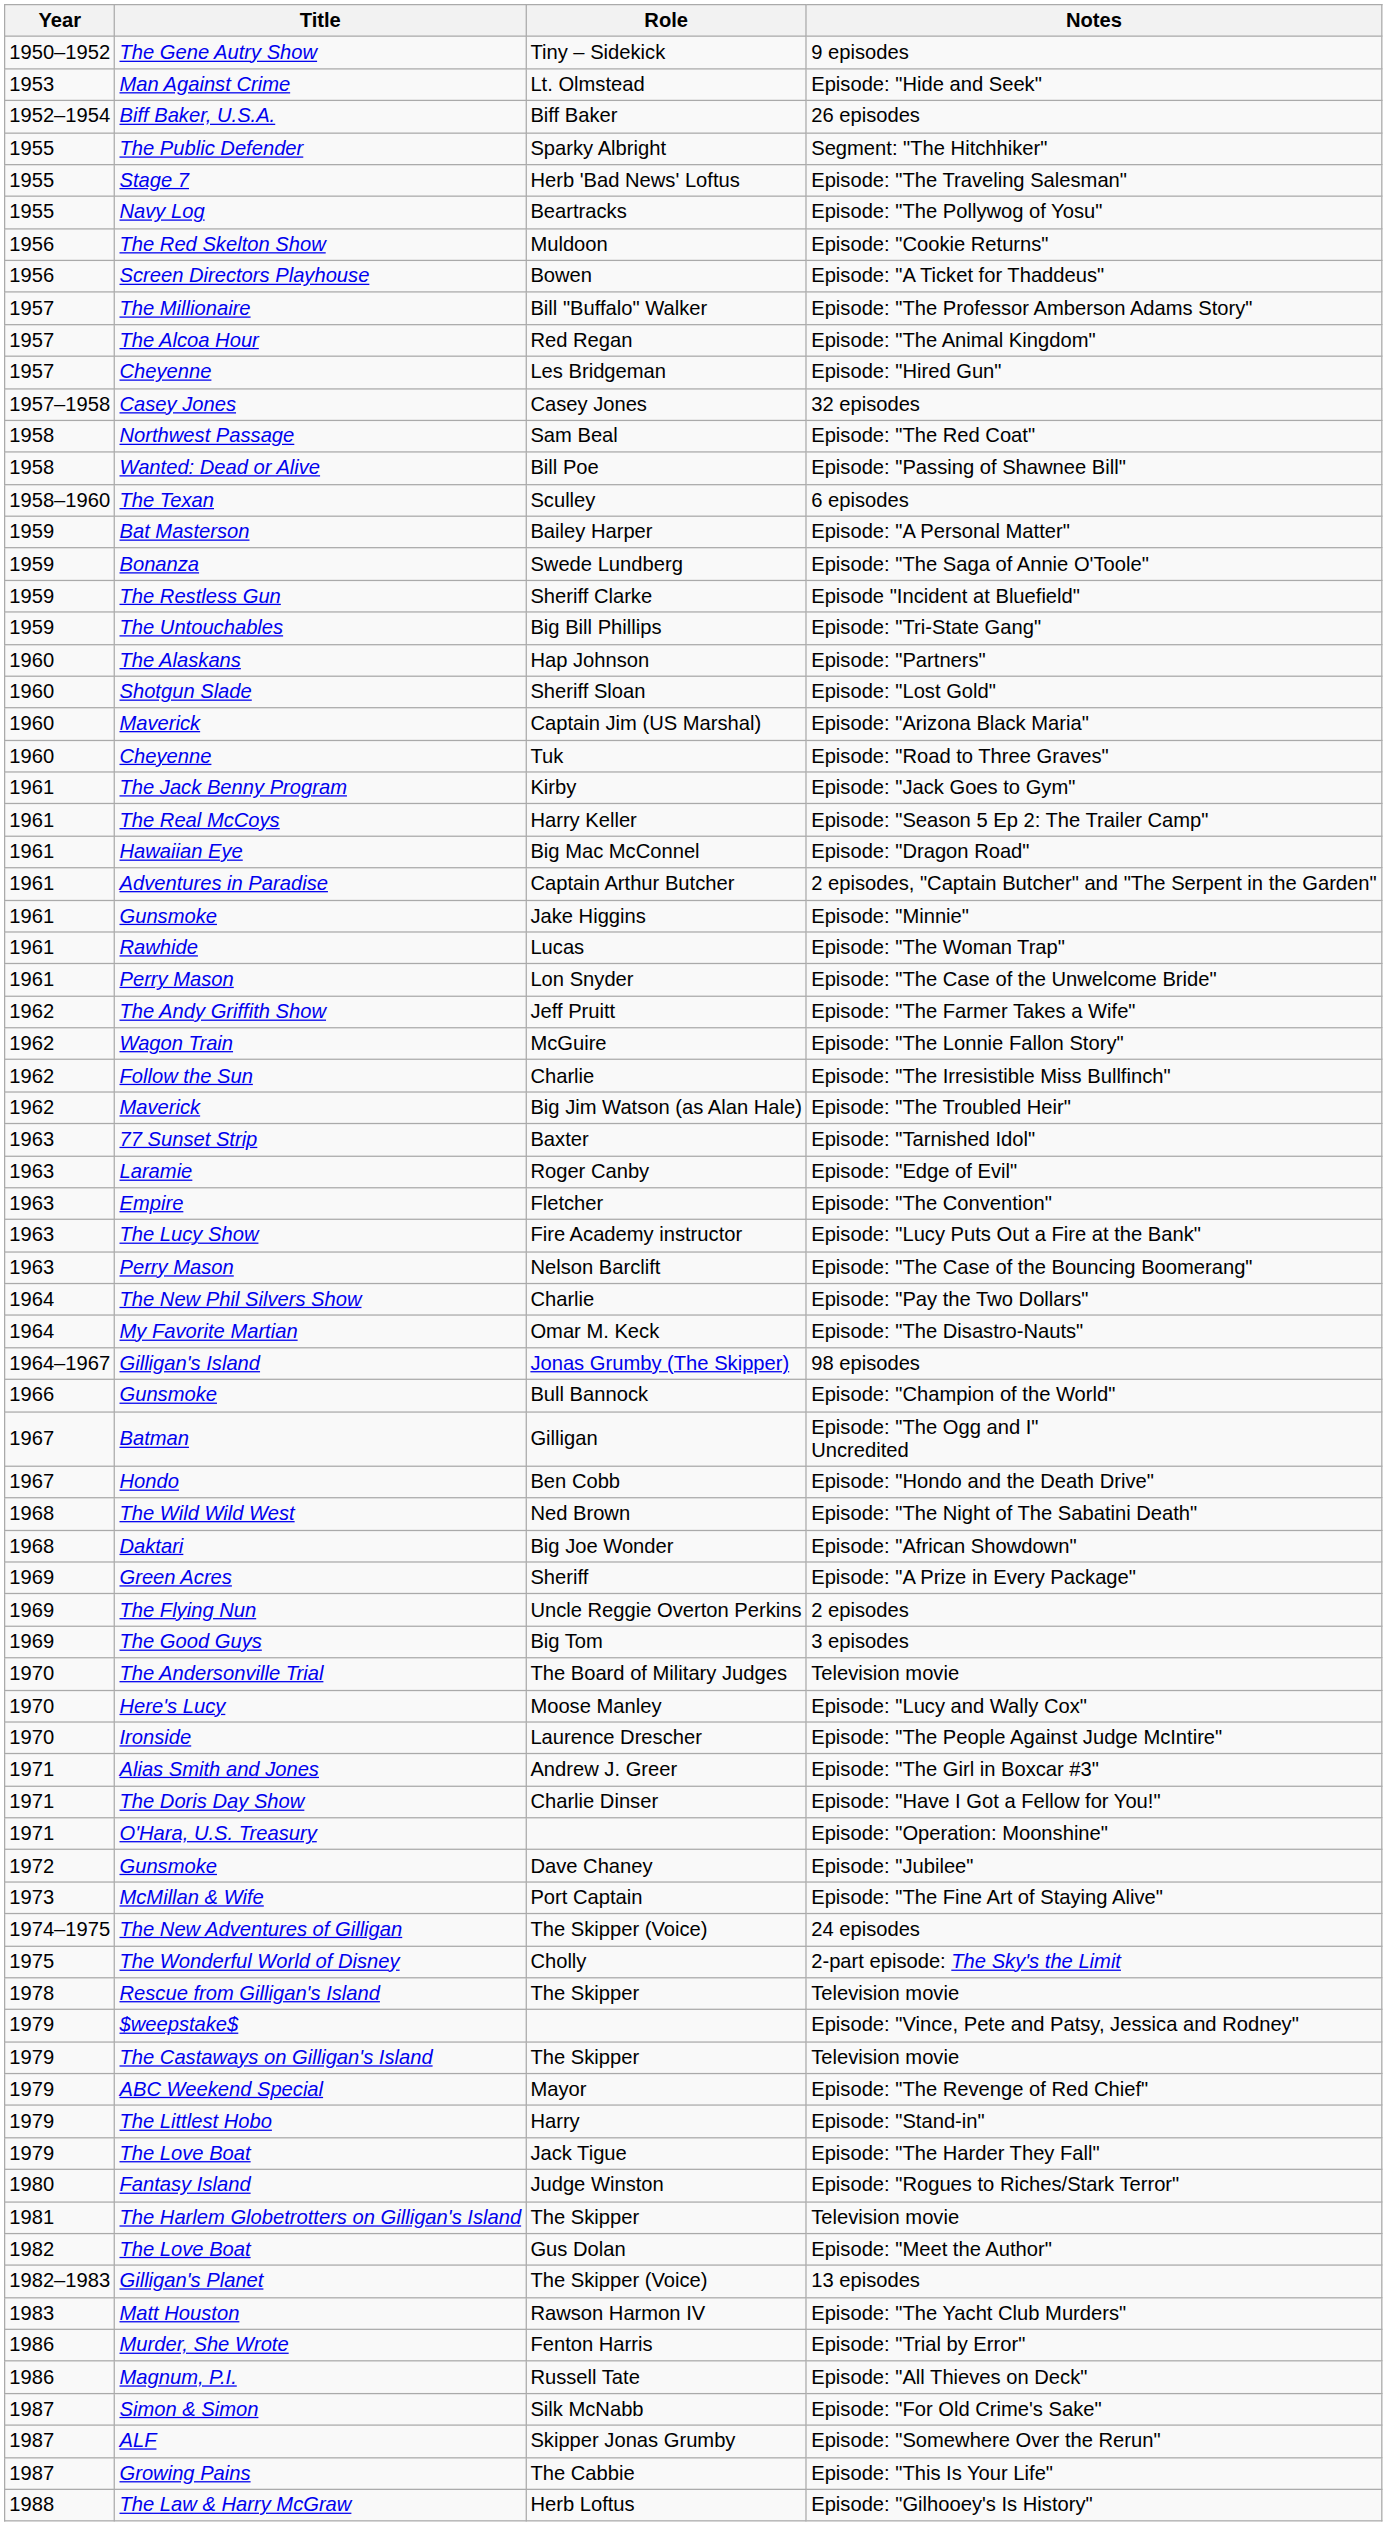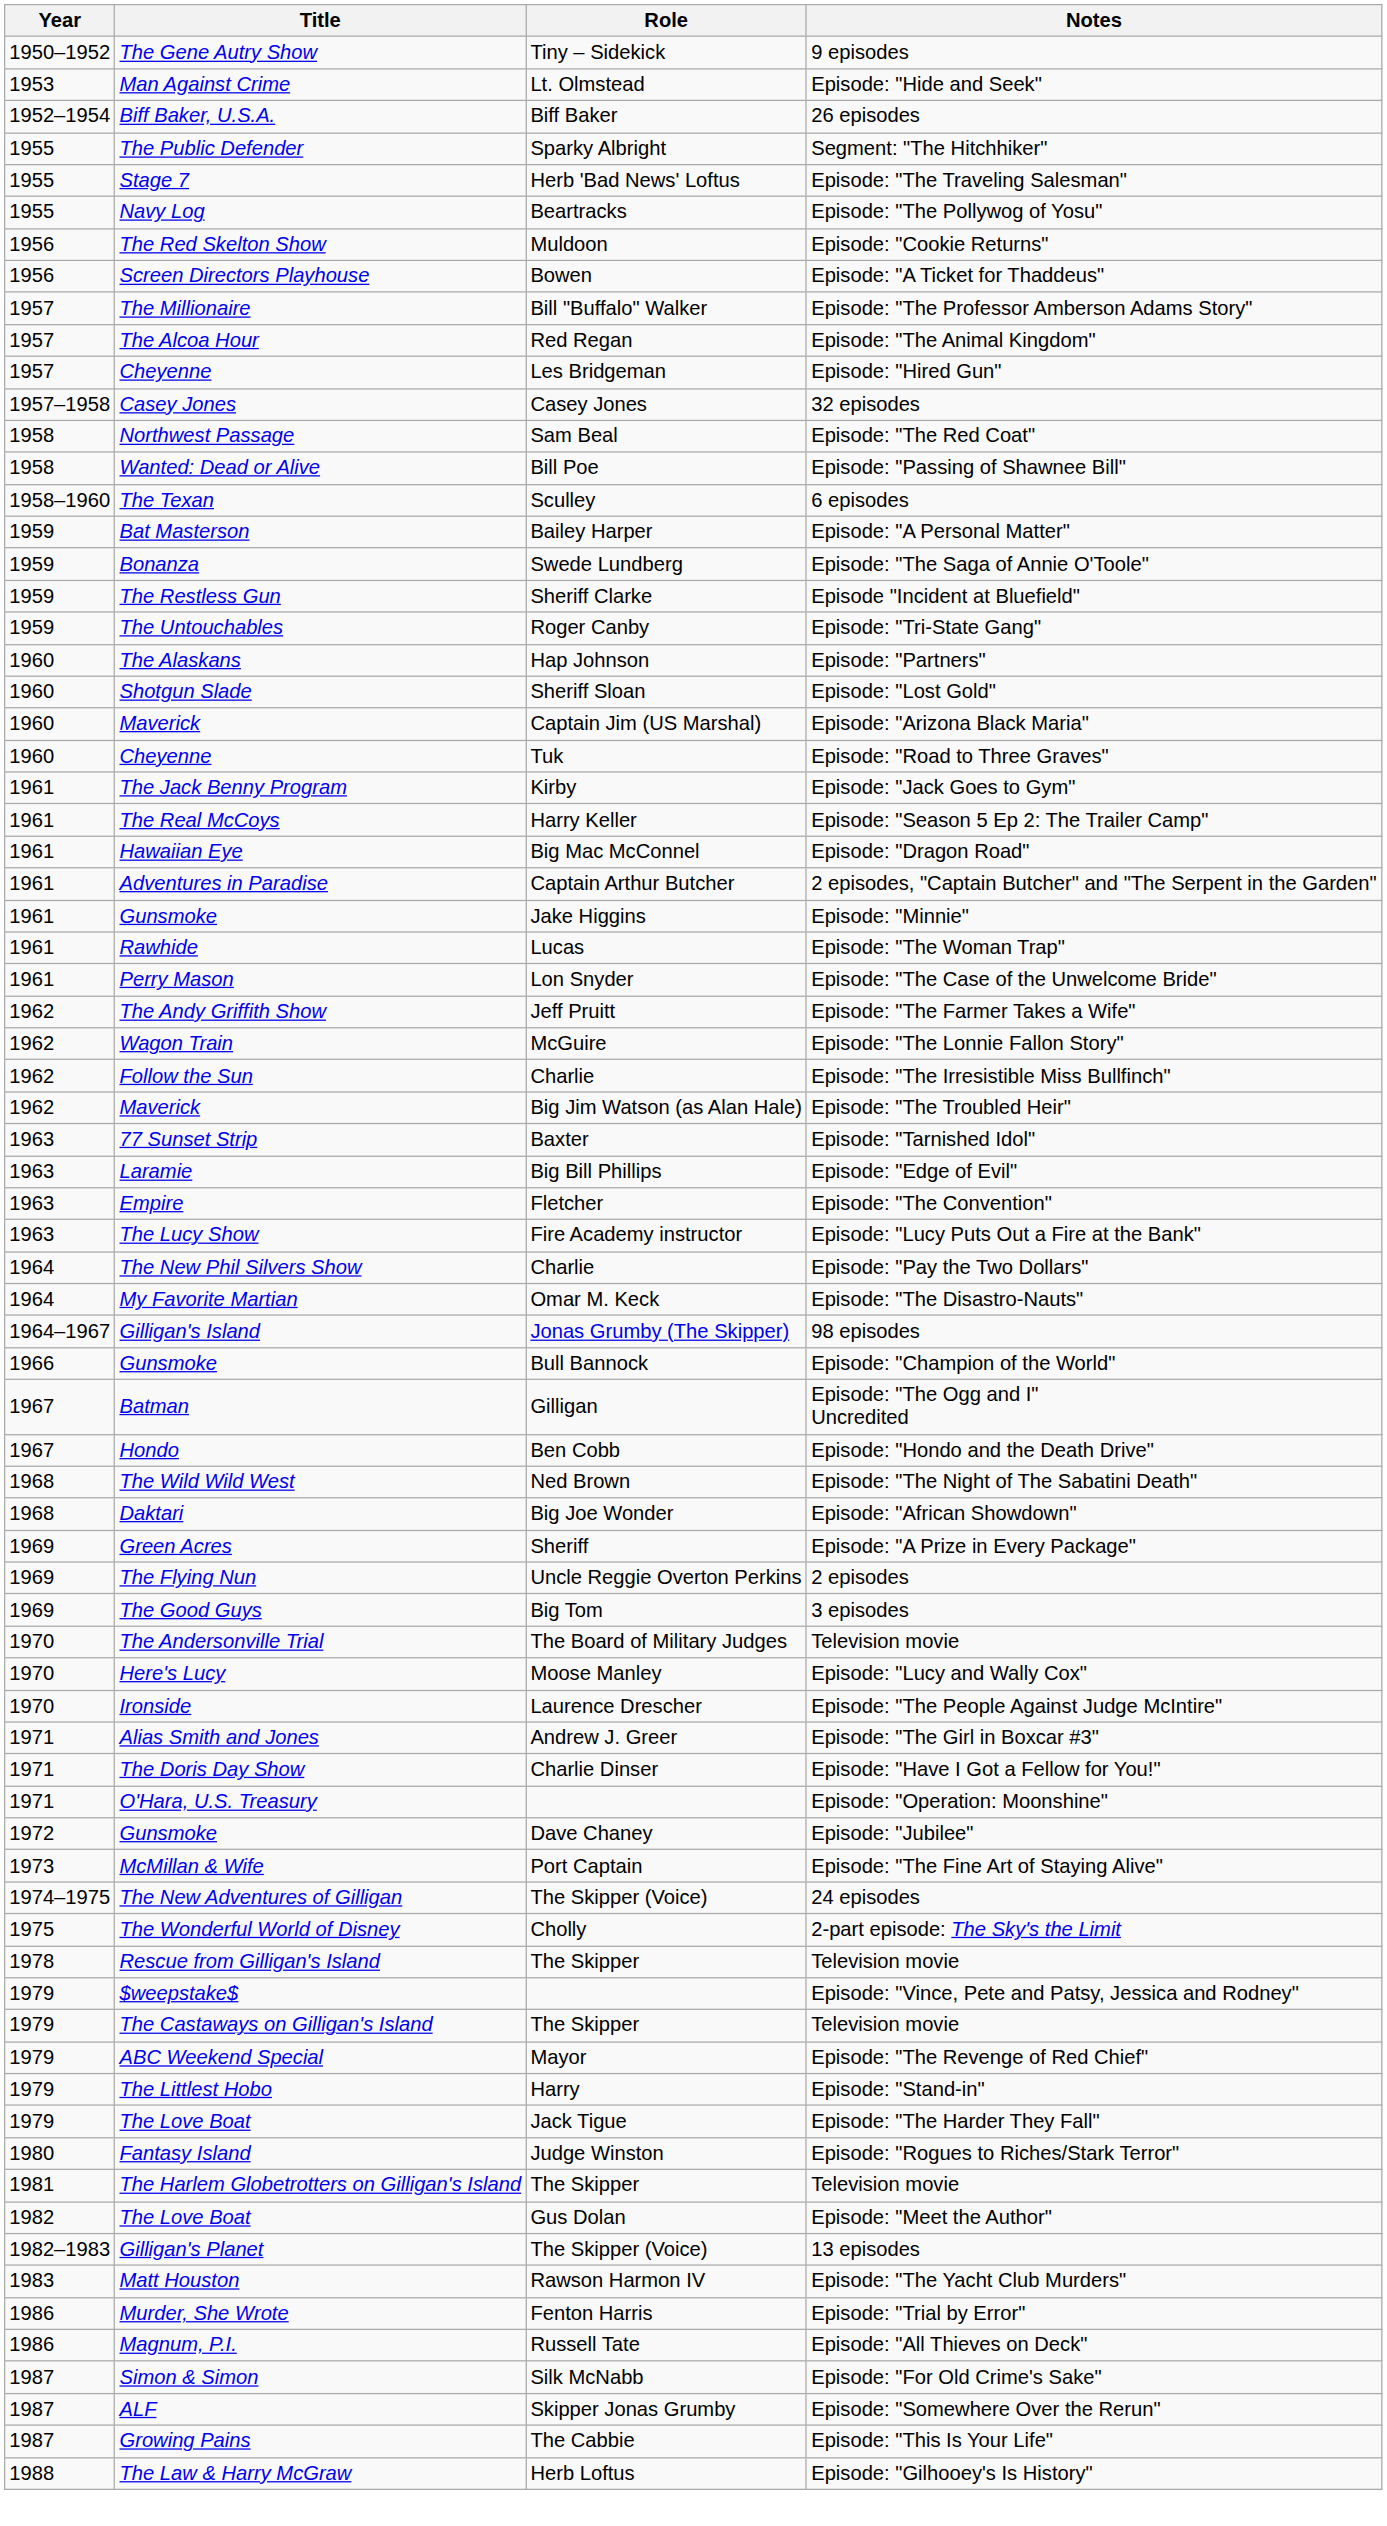Episode: "Tri-State Gang" | Role: Big Bill Phillips -> Roger Canby
Episode: "Edge of Evil" | Role: Roger Canby -> Big Bill Phillips
- row: 1963 | Perry Mason | Nelson Barclift | Episode: "The Case of the Bouncing Boomerang"
